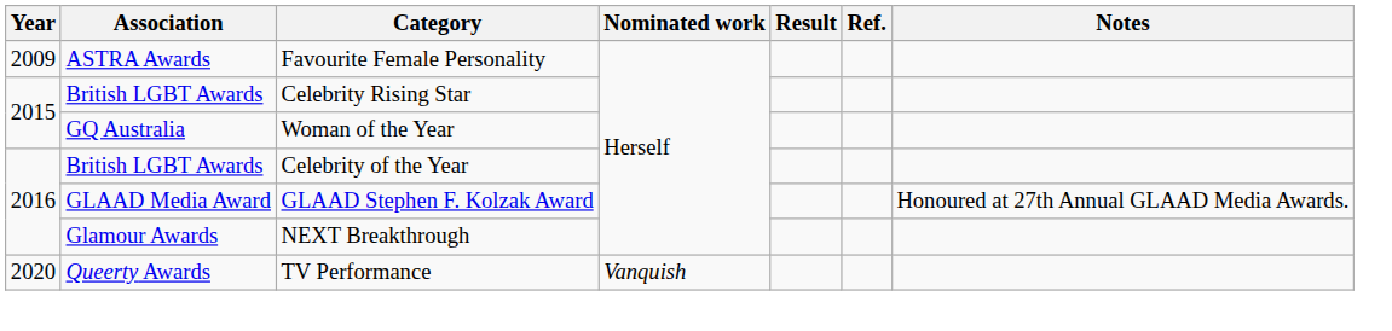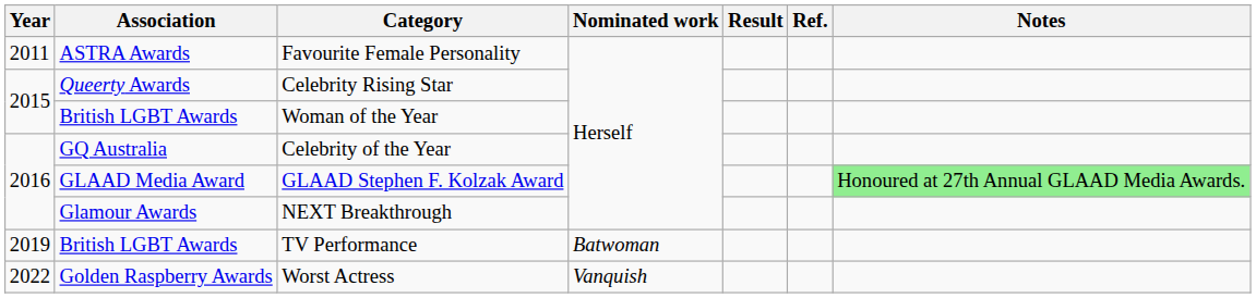Favourite Female Personality | Year: 2009 -> 2011
Celebrity Rising Star | Association: British LGBT Awards -> Queerty Awards
Woman of the Year | Association: GQ Australia -> British LGBT Awards
Celebrity of the Year | Association: British LGBT Awards -> GQ Australia
GLAAD Stephen F. Kolzak Award | Notes: no background -> lightgreen background
TV Performance | Year: 2020 -> 2019
TV Performance | Association: Queerty Awards -> British LGBT Awards
TV Performance | Nominated work: Vanquish -> Batwoman
+ row: 2022 | Golden Raspberry Awards | Worst Actress | Vanquish
